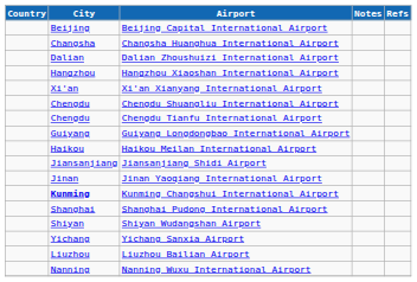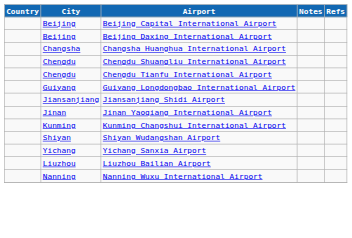+ row: Beijing | Beijing Daxing International Airport
- row: Dalian | Dalian Zhoushuizi International Airport
- row: Hangzhou | Hangzhou Xiaoshan International Airport
- row: Xi'an | Xi'an Xianyang International Airport
- row: Haikou | Haikou Meilan International Airport
Kunming Changshui International Airport | City: bold -> normal
- row: Shanghai | Shanghai Pudong International Airport
